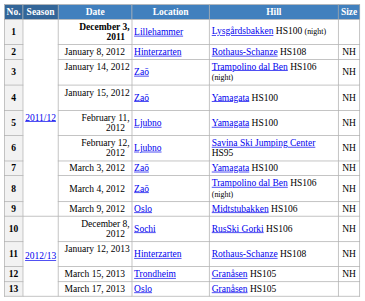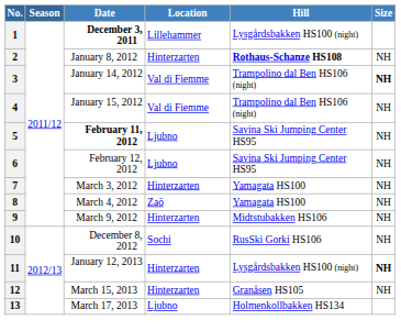2 | Hill: normal -> bold
3 | Location: Zaō -> Val di Fiemme
3 | Size: normal -> bold
4 | Location: Zaō -> Val di Fiemme
4 | Hill: Yamagata HS100 -> Trampolino dal Ben HS106 (night)
5 | Date: normal -> bold
5 | Hill: Yamagata HS100 -> Savina Ski Jumping Center HS95
7 | Location: Zaō -> Hinterzarten
8 | Hill: Trampolino dal Ben HS106 (night) -> Yamagata HS100
9 | Location: Oslo -> Hinterzarten
11 | Hill: Rothaus-Schanze HS108 -> Lysgårdsbakken HS100 (night)
11 | Size: normal -> bold
12 | Location: Trondheim -> Hinterzarten
13 | Location: Oslo -> Ljubno
13 | Hill: Granåsen HS105 -> Holmenkollbakken HS134
